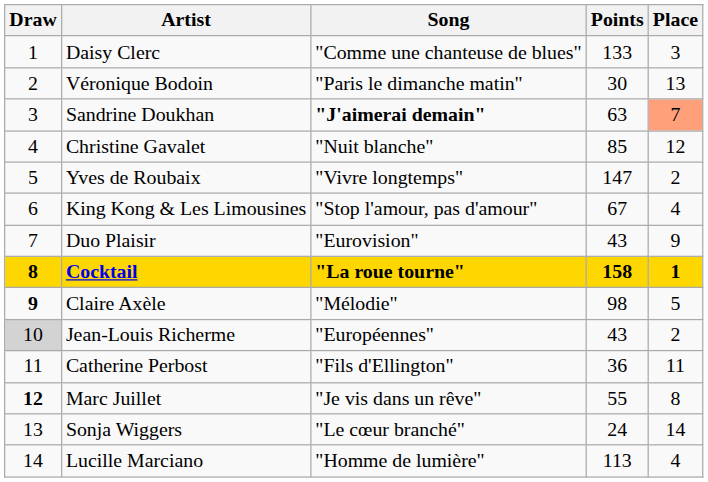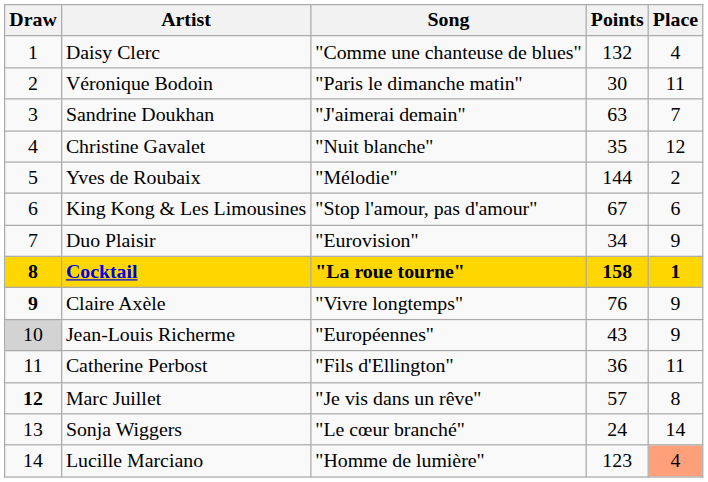Daisy Clerc | Points: 133 -> 132
Daisy Clerc | Place: 3 -> 4
Véronique Bodoin | Place: 13 -> 11
Sandrine Doukhan | Song: bold -> normal
Sandrine Doukhan | Place: lightsalmon background -> no background
Christine Gavalet | Points: 85 -> 35
Yves de Roubaix | Song: "Vivre longtemps" -> "Mélodie"
Yves de Roubaix | Points: 147 -> 144
King Kong & Les Limousines | Place: 4 -> 6
Duo Plaisir | Points: 43 -> 34
Claire Axèle | Song: "Mélodie" -> "Vivre longtemps"
Claire Axèle | Points: 98 -> 76
Claire Axèle | Place: 5 -> 9
Jean-Louis Richerme | Place: 2 -> 9
Marc Juillet | Points: 55 -> 57
Lucille Marciano | Points: 113 -> 123
Lucille Marciano | Place: no background -> lightsalmon background
